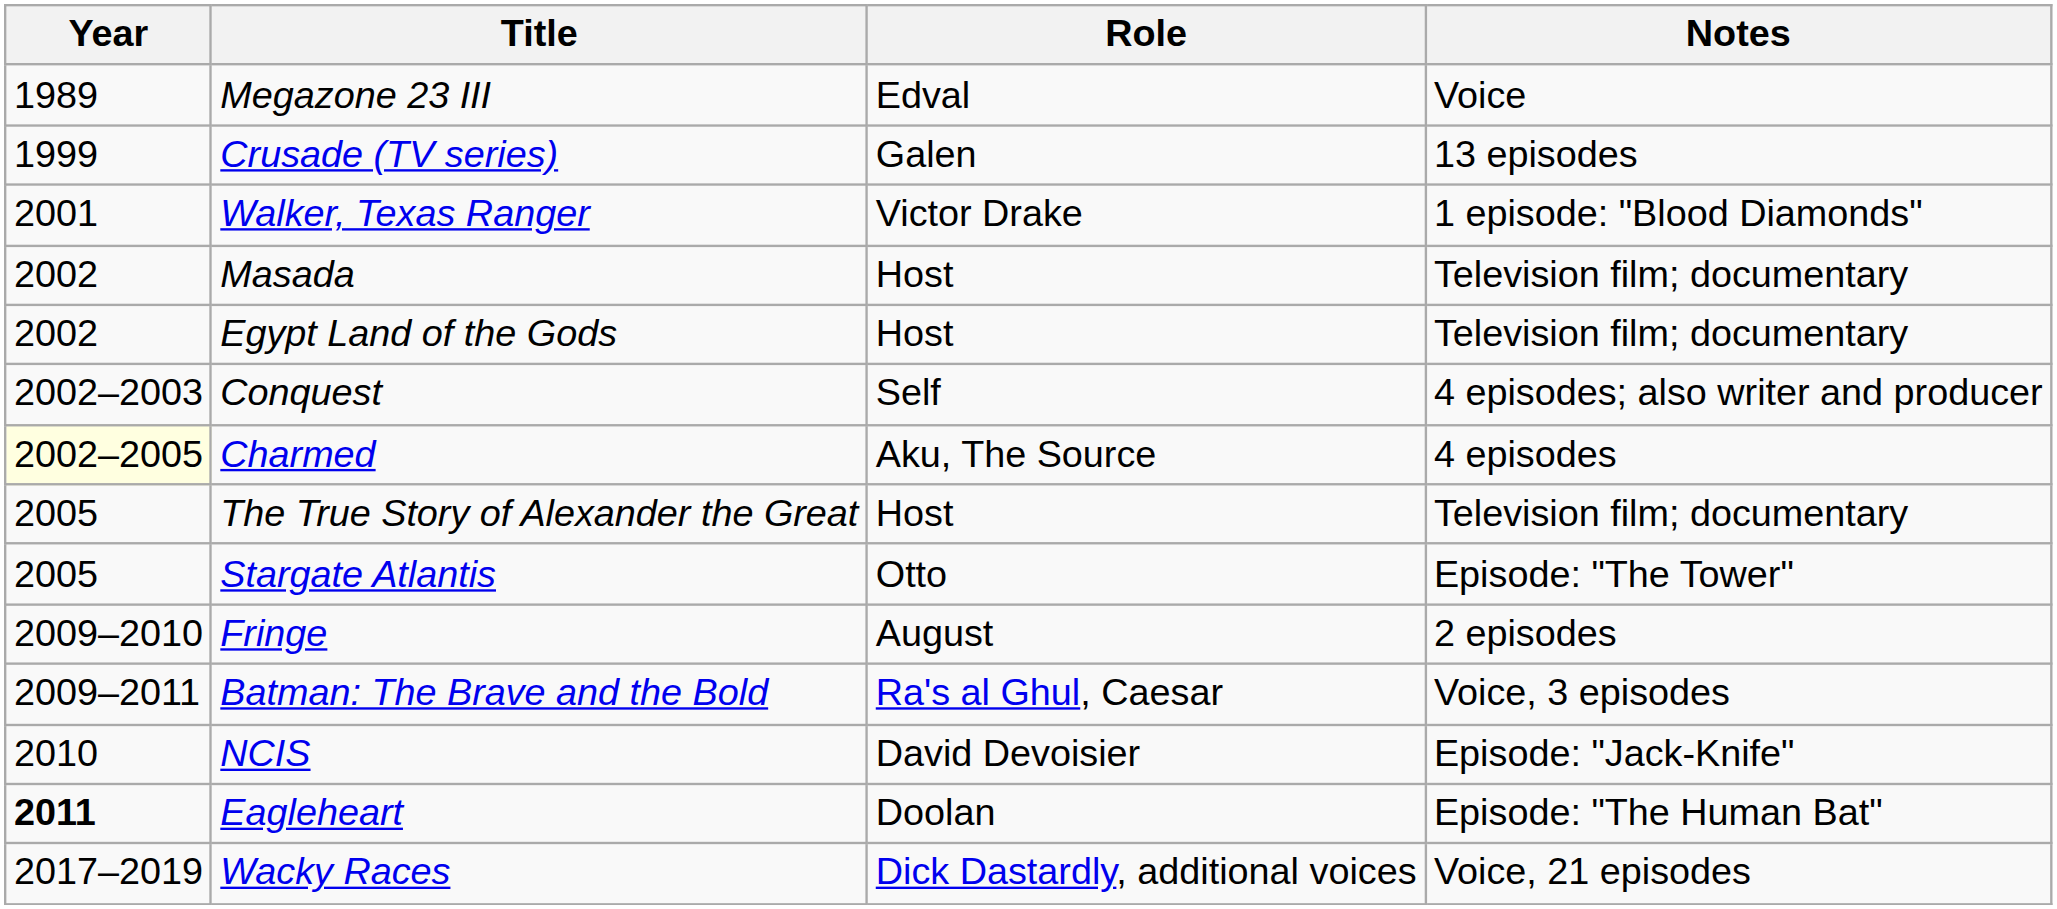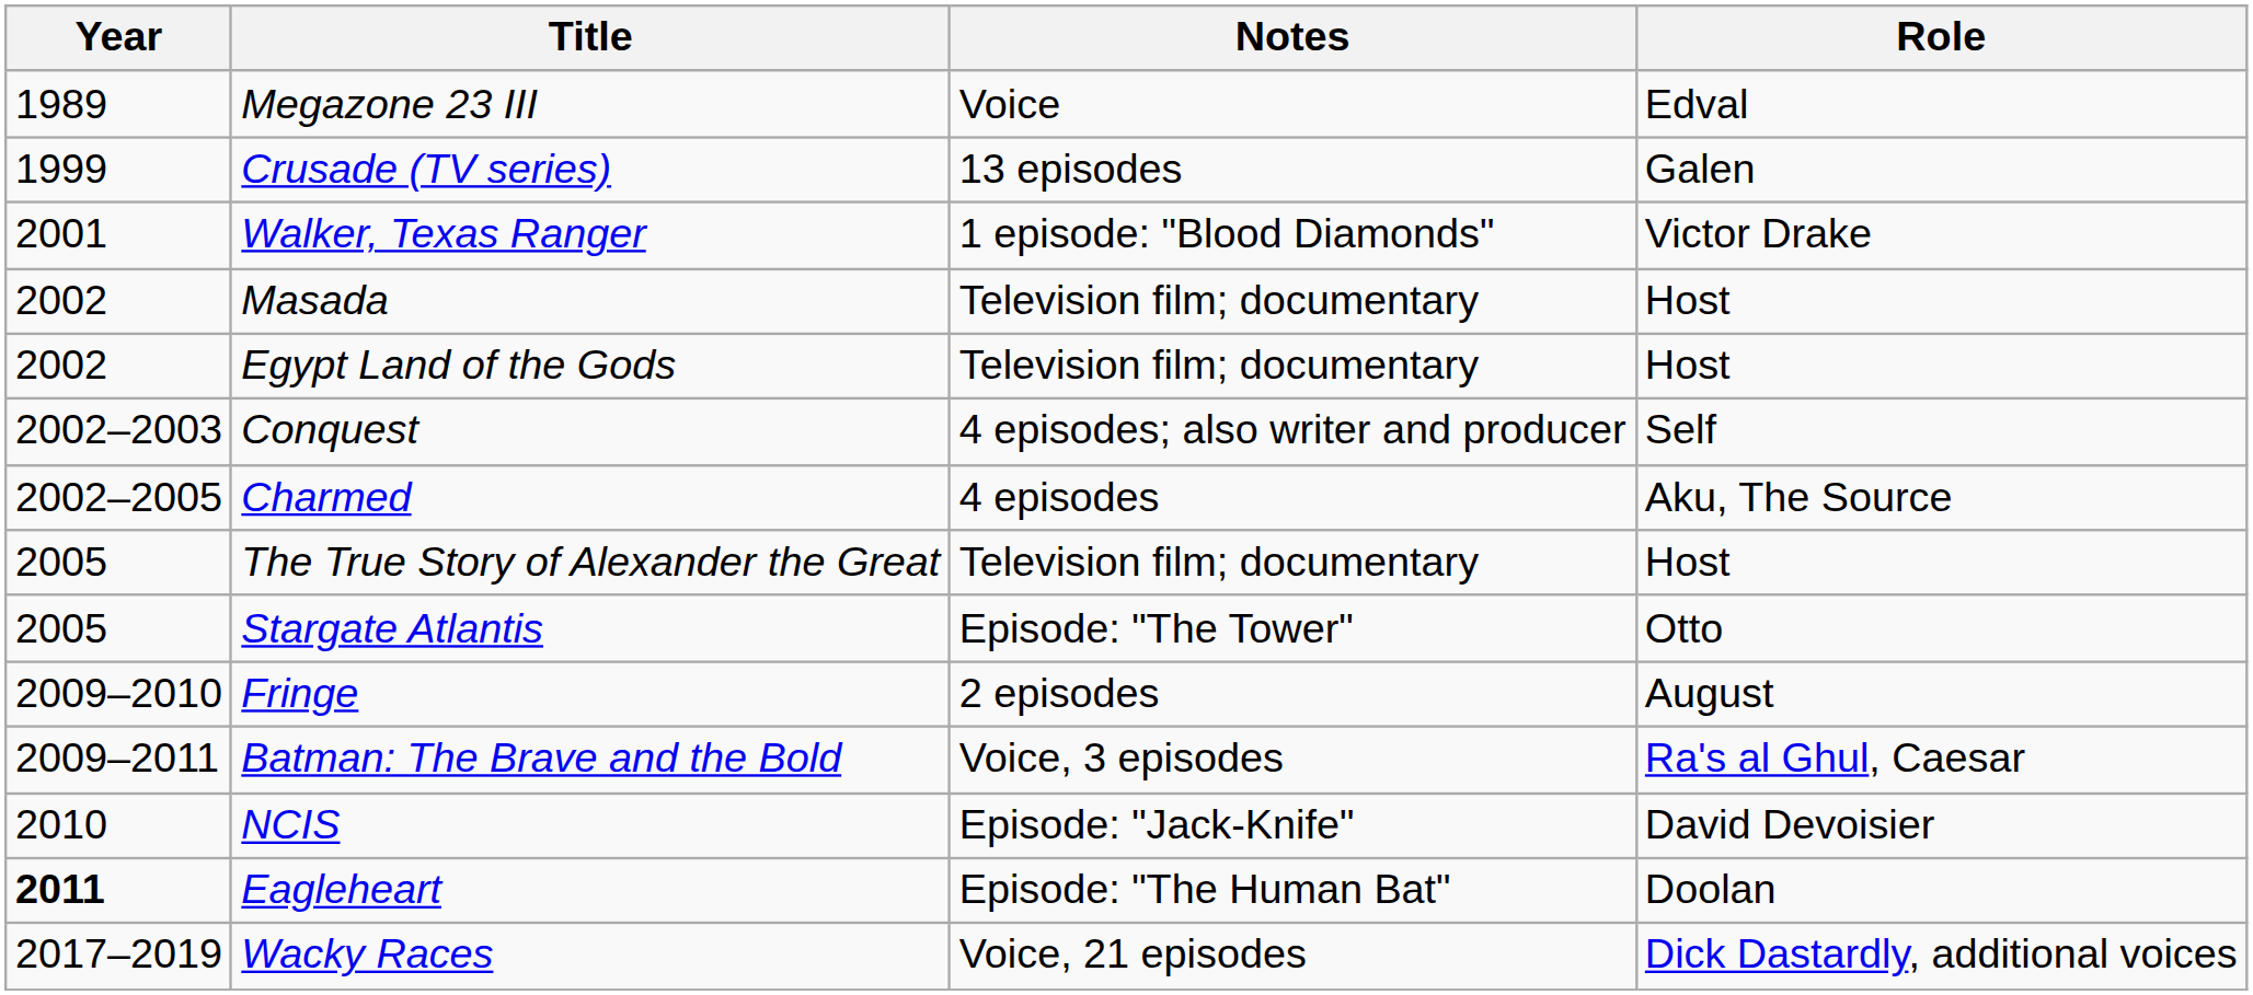columns swapped: Role <-> Notes
Charmed | Year: lightyellow background -> no background
